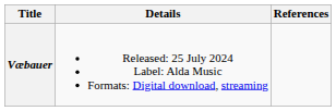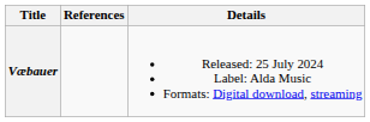columns swapped: Details <-> References
